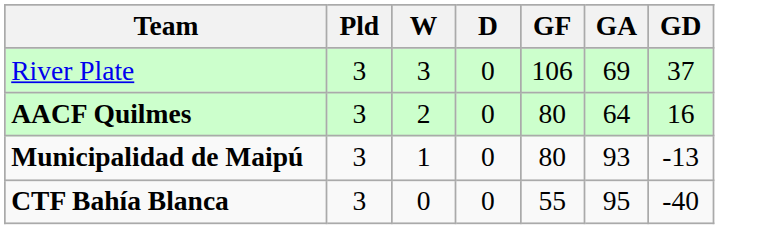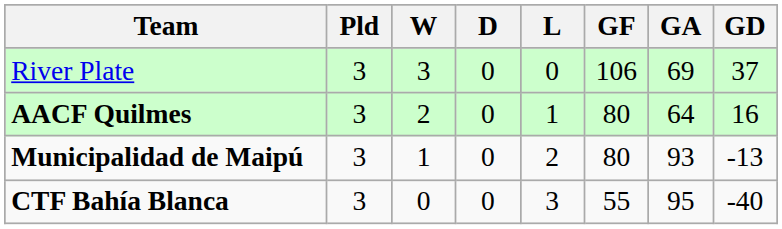+ column: L | 0 | 1 | 2 | 3
